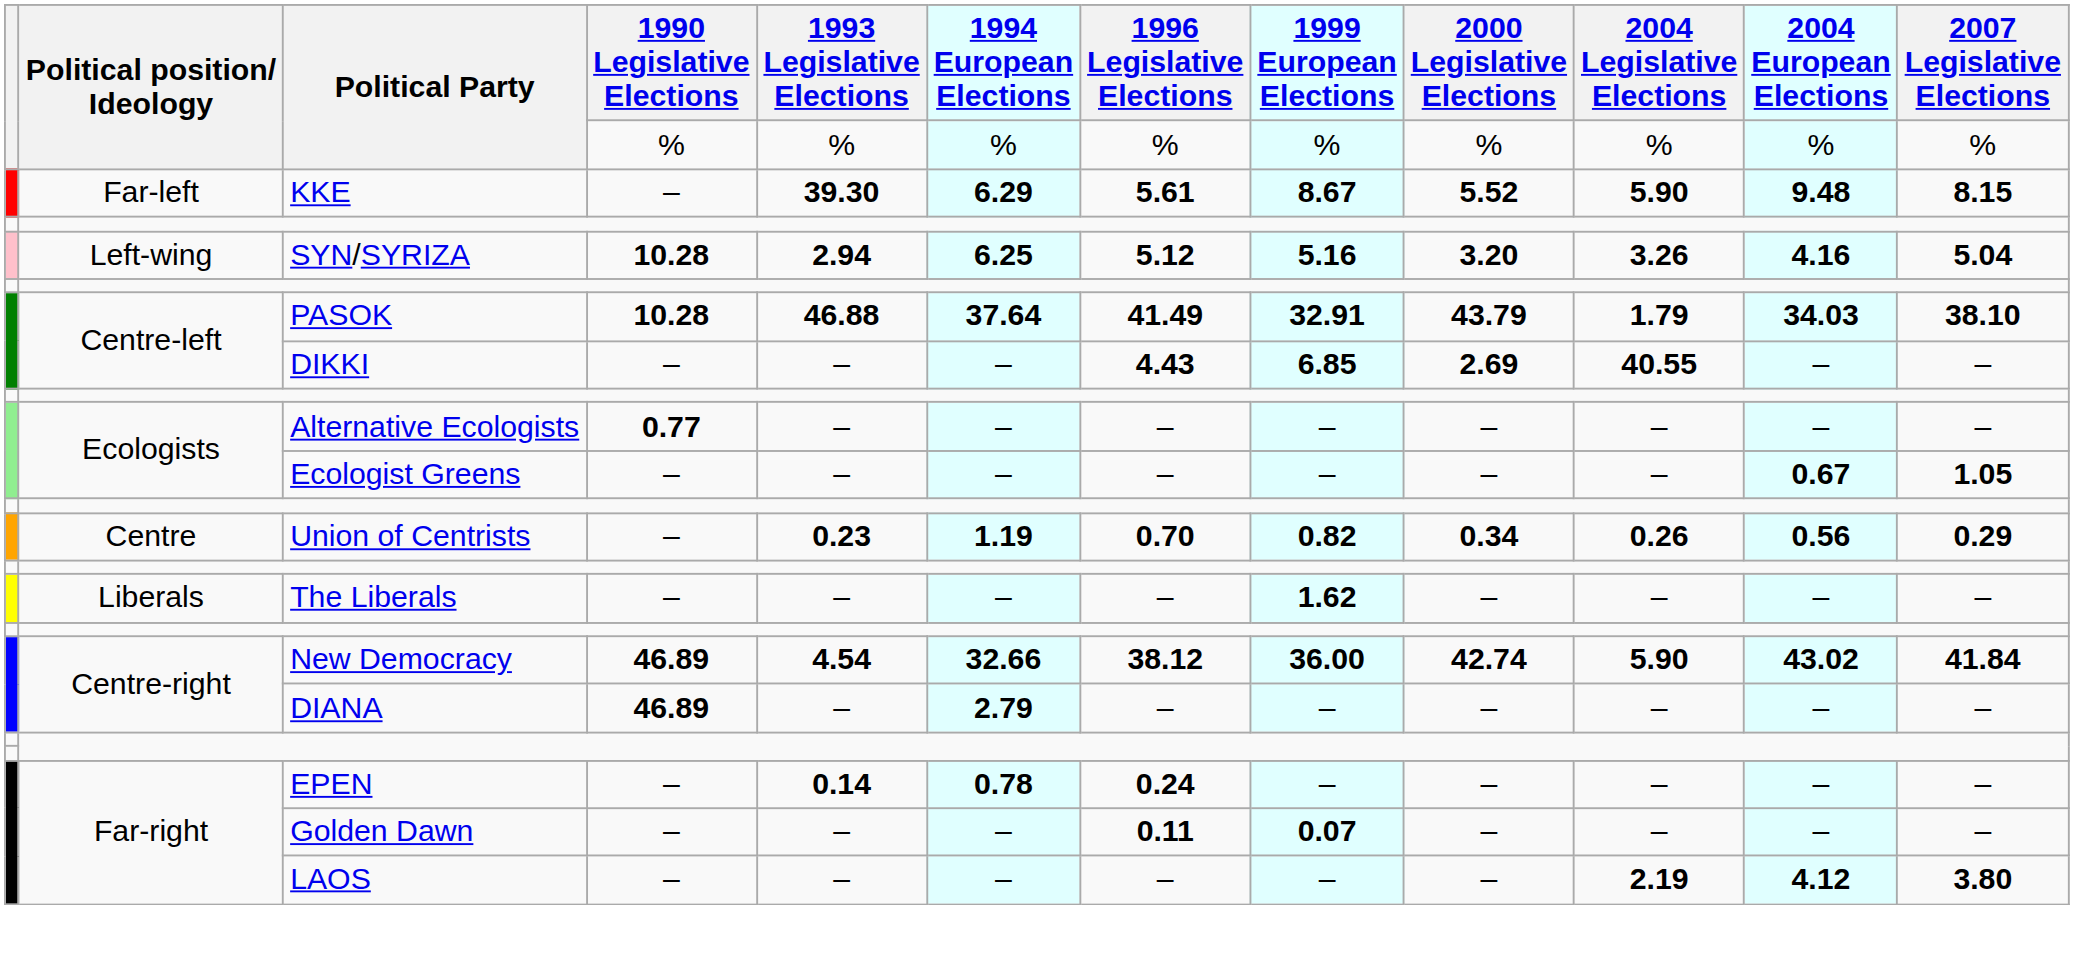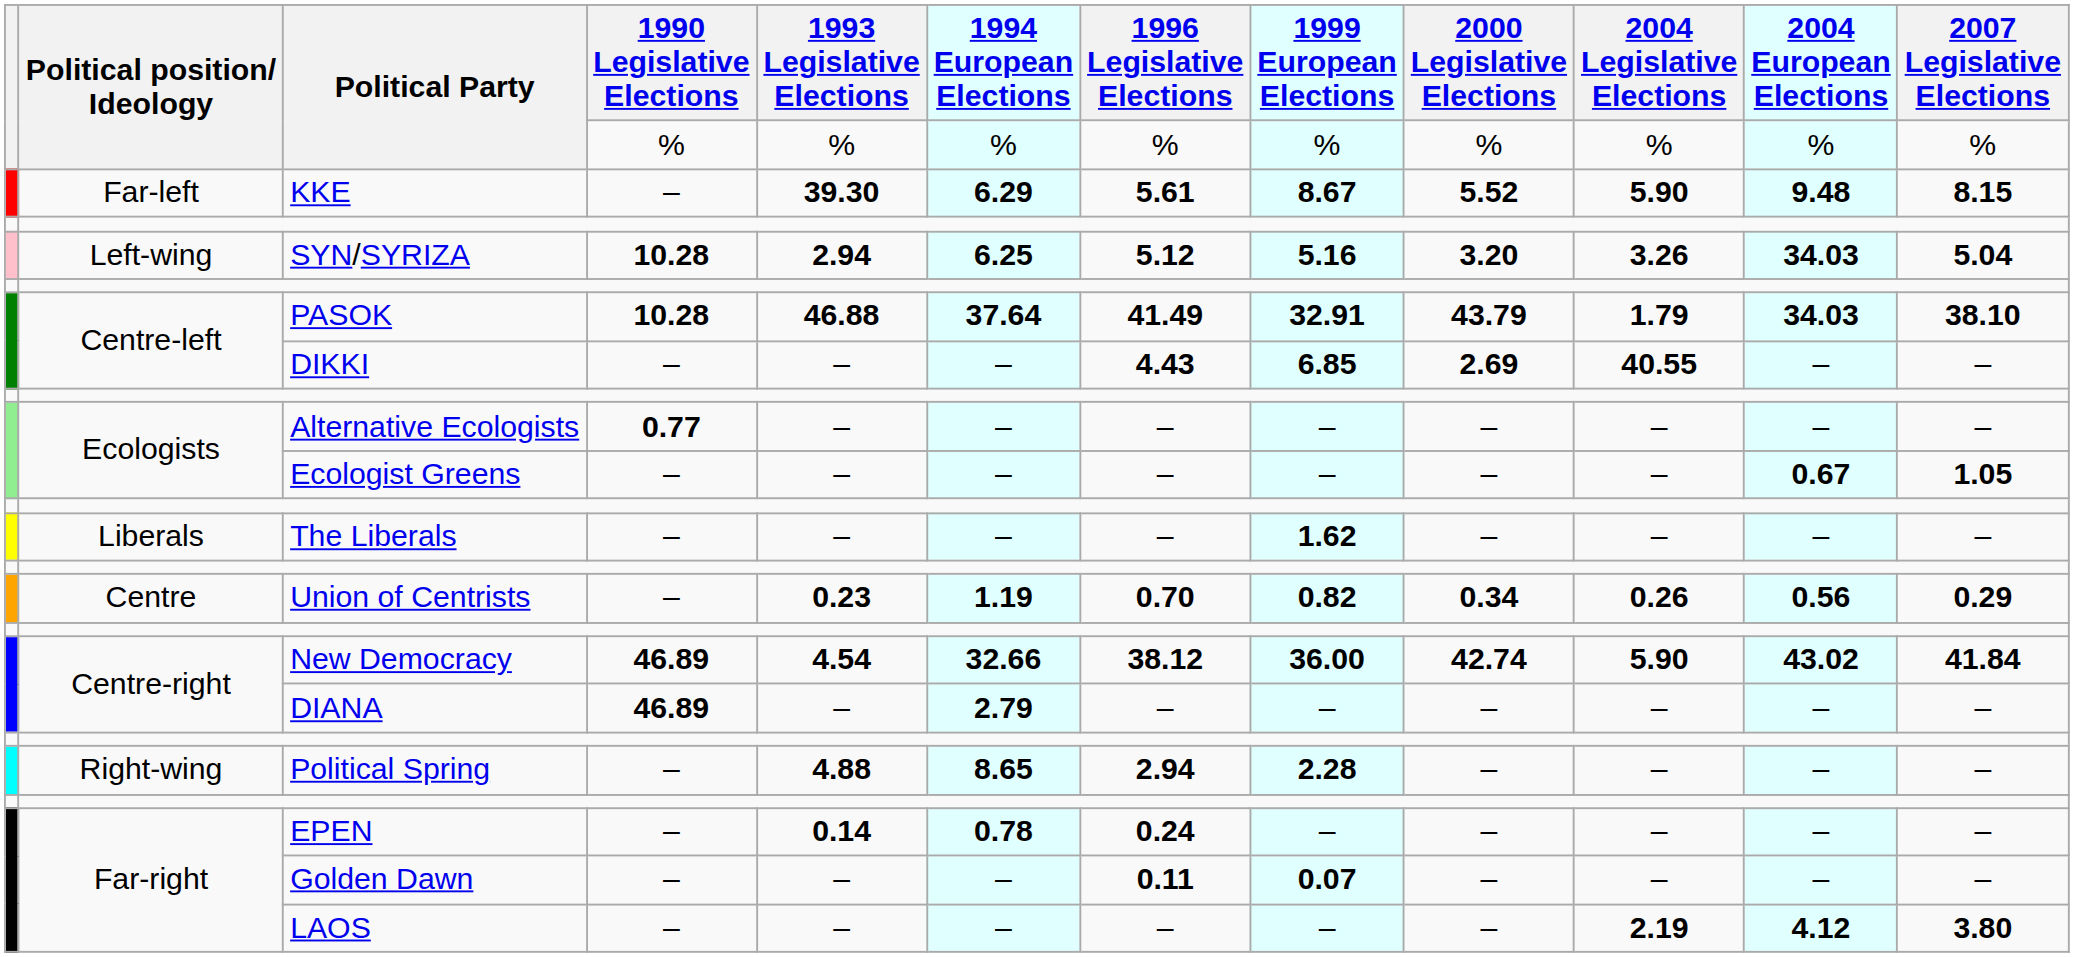SYN/SYRIZA | 2004 European Elections: 4.16 -> 34.03
rows swapped: Union of Centrists <-> The Liberals
+ row: Right-wing | Political Spring | – | 4.88 | 8.65 | 2.94 | 2.28 | – | – | – | –
